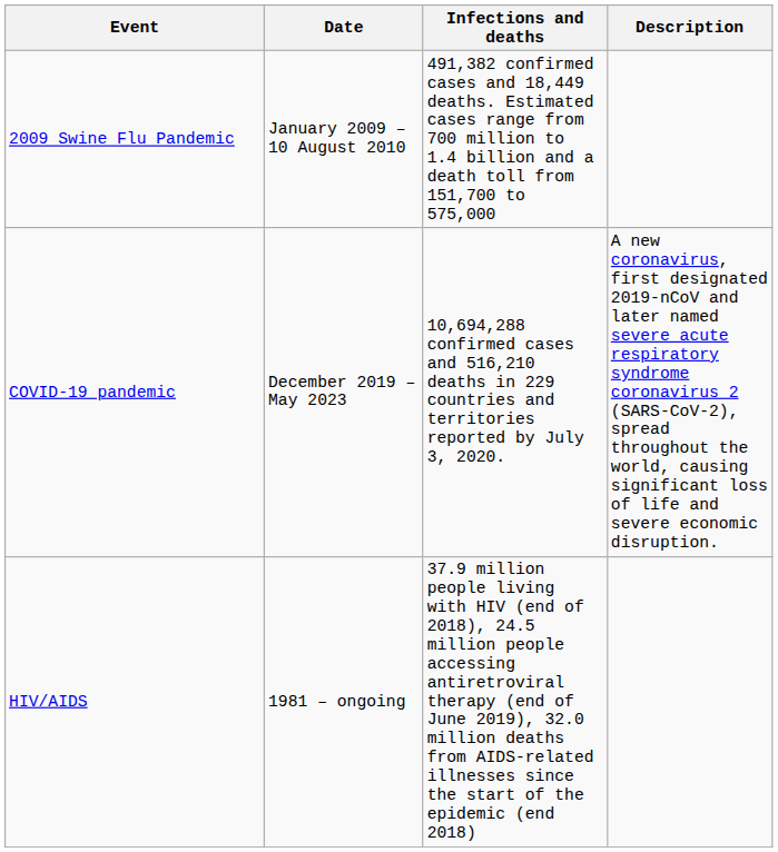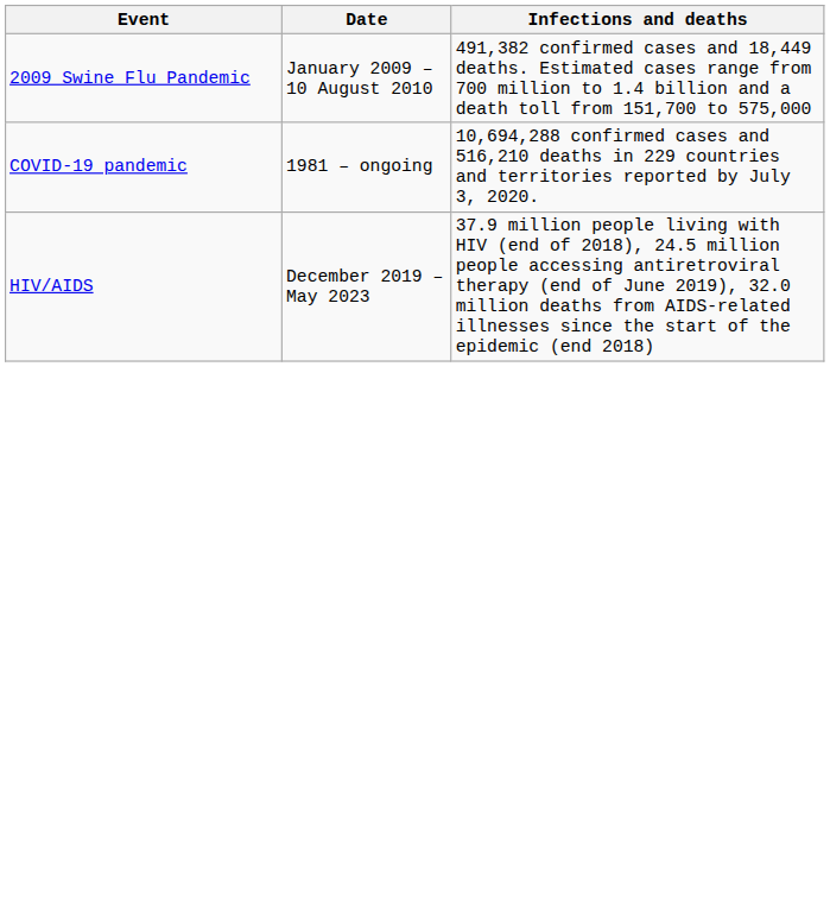- column: Description | A new coronavirus, first designated 2019-nCoV and later named severe acute respiratory syndrome coronavirus 2 (SARS-CoV-2), spread throughout the world, causing significant loss of life and severe economic disruption.
COVID-19 pandemic | Date: December 2019 – May 2023 -> 1981 – ongoing
HIV/AIDS | Date: 1981 – ongoing -> December 2019 – May 2023
